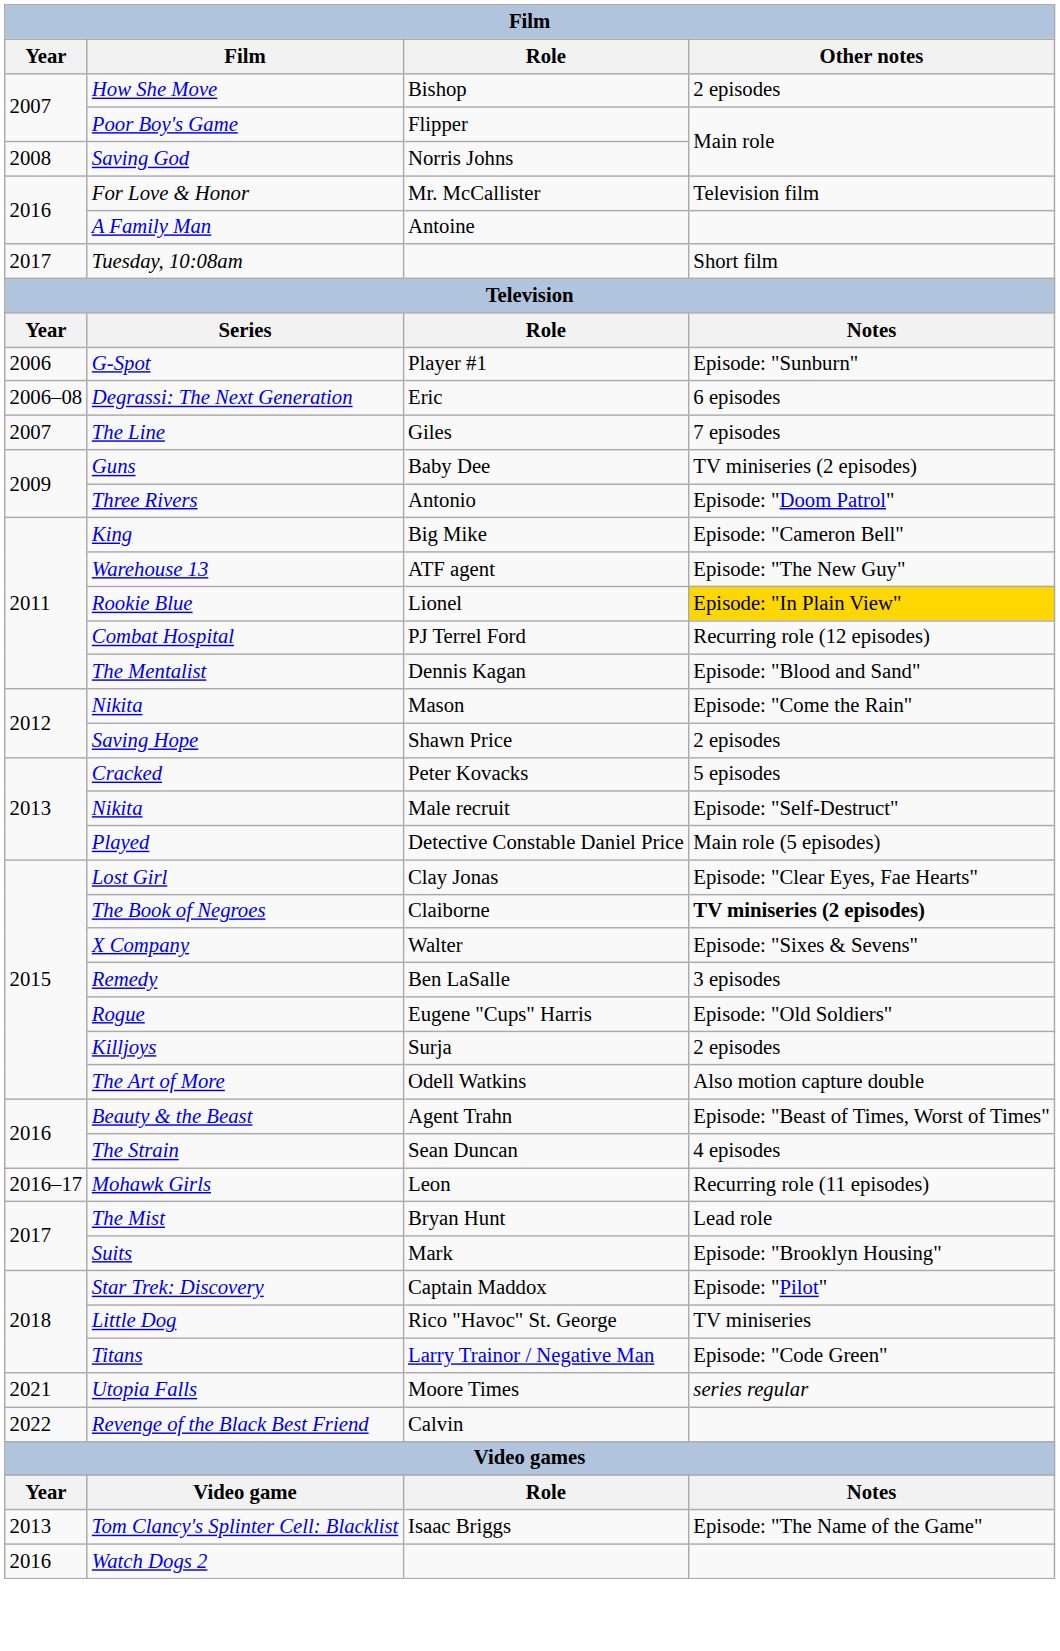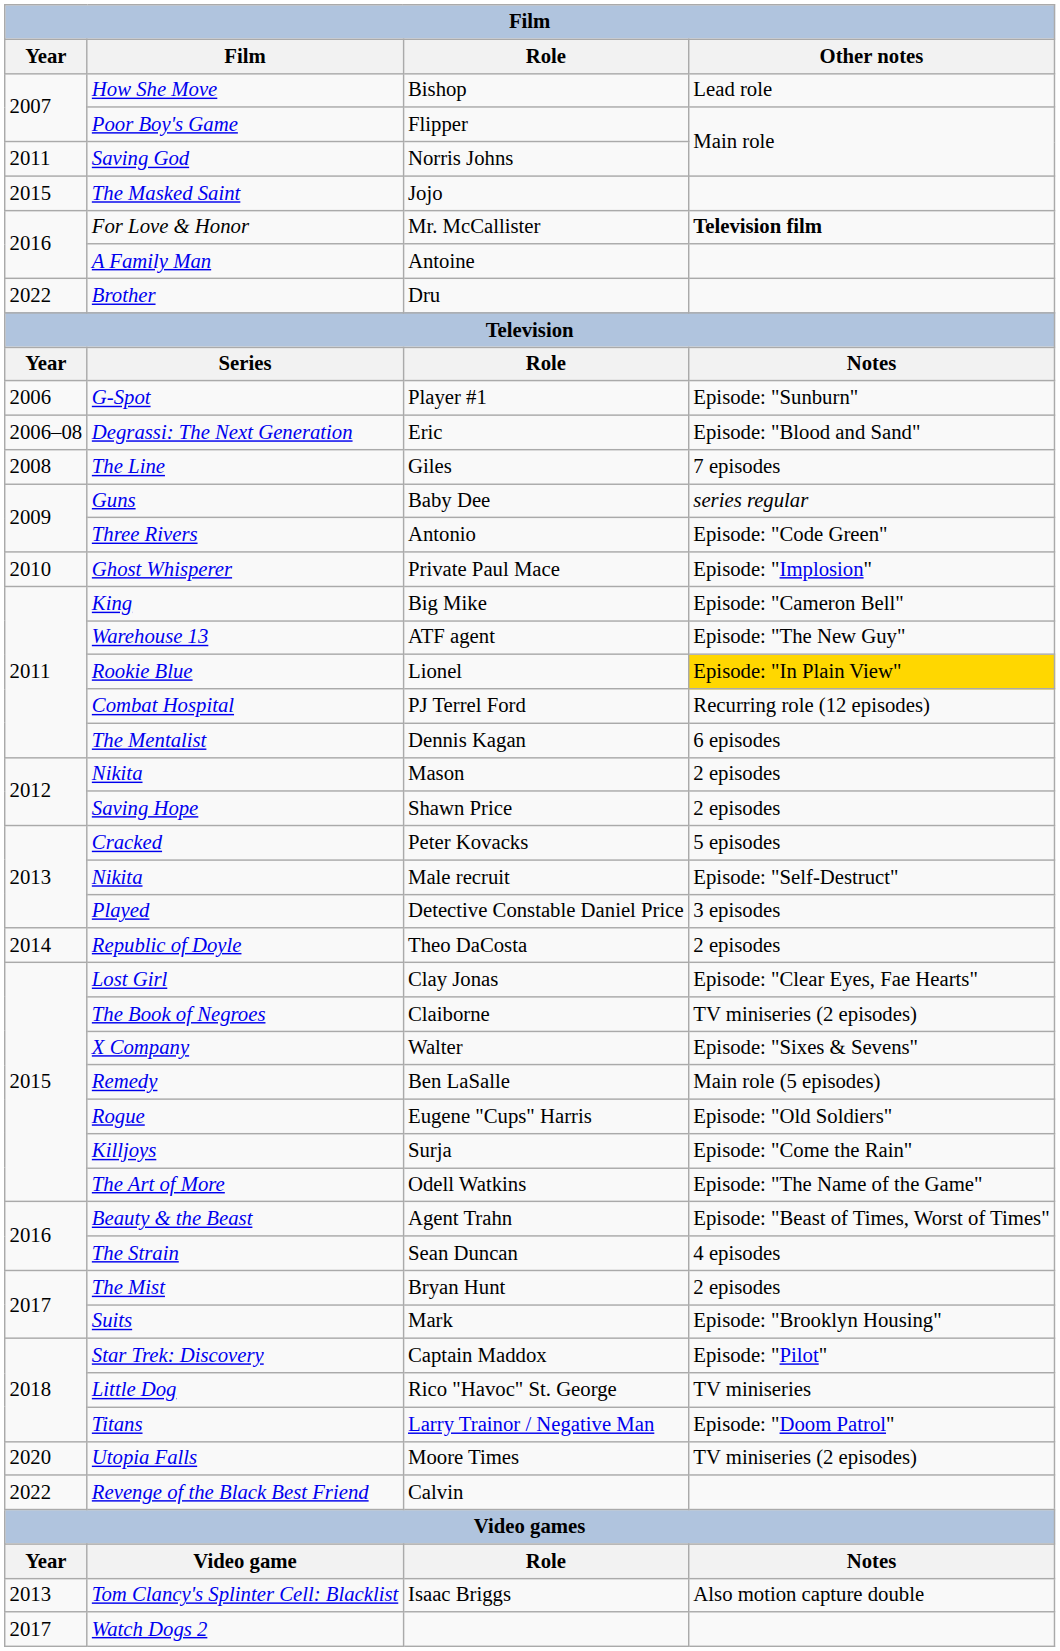How She Move | Other notes: 2 episodes -> Lead role
Saving God | Year: 2008 -> 2011
+ row: 2015 | The Masked Saint | Jojo
For Love & Honor | Other notes: normal -> bold
- row: 2017 | Tuesday, 10:08am | Short film
+ row: 2022 | Brother | Dru
Degrassi: The Next Generation | Other notes: 6 episodes -> Episode: "Blood and Sand"
The Line | Year: 2007 -> 2008
Guns | Other notes: TV miniseries (2 episodes) -> series regular
Three Rivers | Other notes: Episode: "Doom Patrol" -> Episode: "Code Green"
+ row: 2010 | Ghost Whisperer | Private Paul Mace | Episode: "Implosion"
The Mentalist | Other notes: Episode: "Blood and Sand" -> 6 episodes
Nikita / Mason | Other notes: Episode: "Come the Rain" -> 2 episodes
Played | Other notes: Main role (5 episodes) -> 3 episodes
+ row: 2014 | Republic of Doyle | Theo DaCosta | 2 episodes
The Book of Negroes | Other notes: bold -> normal
Remedy | Other notes: 3 episodes -> Main role (5 episodes)
Killjoys | Other notes: 2 episodes -> Episode: "Come the Rain"
The Art of More | Other notes: Also motion capture double -> Episode: "The Name of the Game"
- row: 2016–17 | Mohawk Girls | Leon | Recurring role (11 episodes)
The Mist | Other notes: Lead role -> 2 episodes
Titans | Other notes: Episode: "Code Green" -> Episode: "Doom Patrol"
Utopia Falls | Year: 2021 -> 2020
Utopia Falls | Other notes: series regular -> TV miniseries (2 episodes)
Tom Clancy's Splinter Cell: Blacklist | Other notes: Episode: "The Name of the Game" -> Also motion capture double
Watch Dogs 2 | Year: 2016 -> 2017
